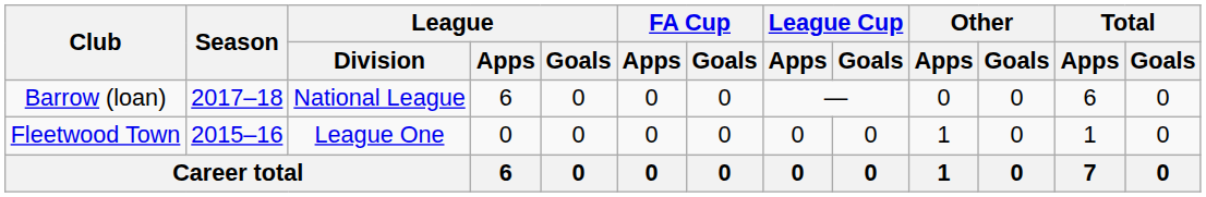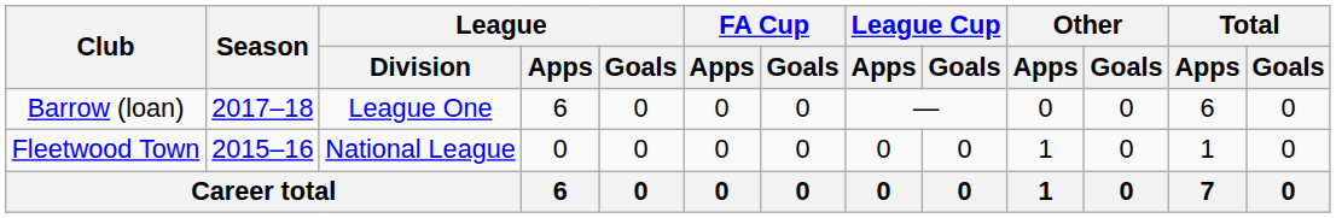Barrow (loan) | League / Division: National League -> League One
Fleetwood Town | League / Division: League One -> National League
